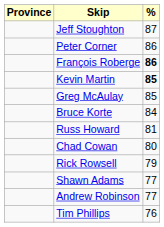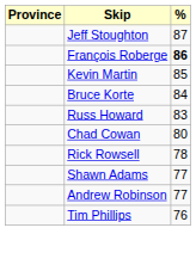- row: Peter Corner | 86
Kevin Martin | %: bold -> normal
- row: Greg McAulay | 85
Russ Howard | %: 81 -> 83
Rick Rowsell | %: 79 -> 78
